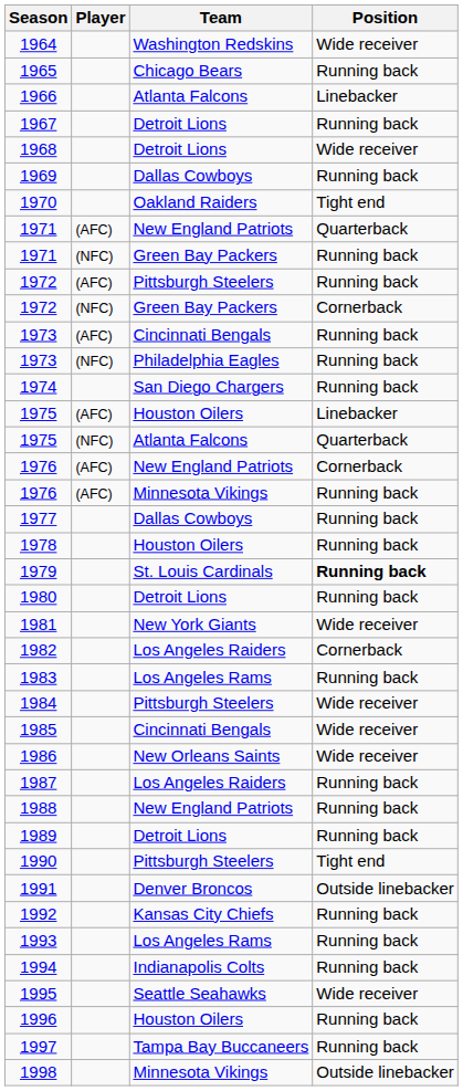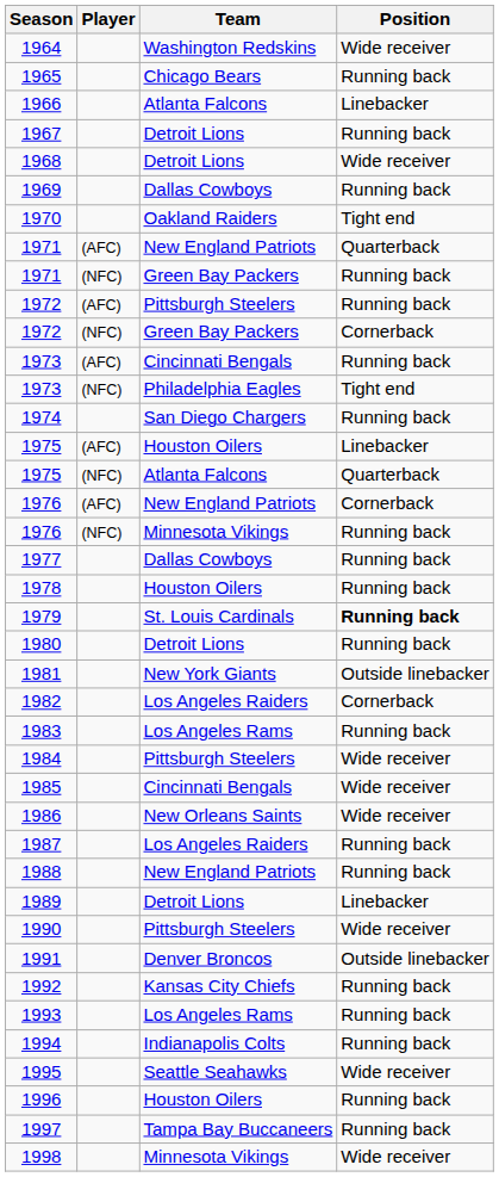1973 / Philadelphia Eagles | Position: Running back -> Tight end
1976 / Minnesota Vikings | Player: (AFC) -> (NFC)
1981 | Position: Wide receiver -> Outside linebacker
1989 | Position: Running back -> Linebacker
1990 | Position: Tight end -> Wide receiver
1998 | Position: Outside linebacker -> Wide receiver
